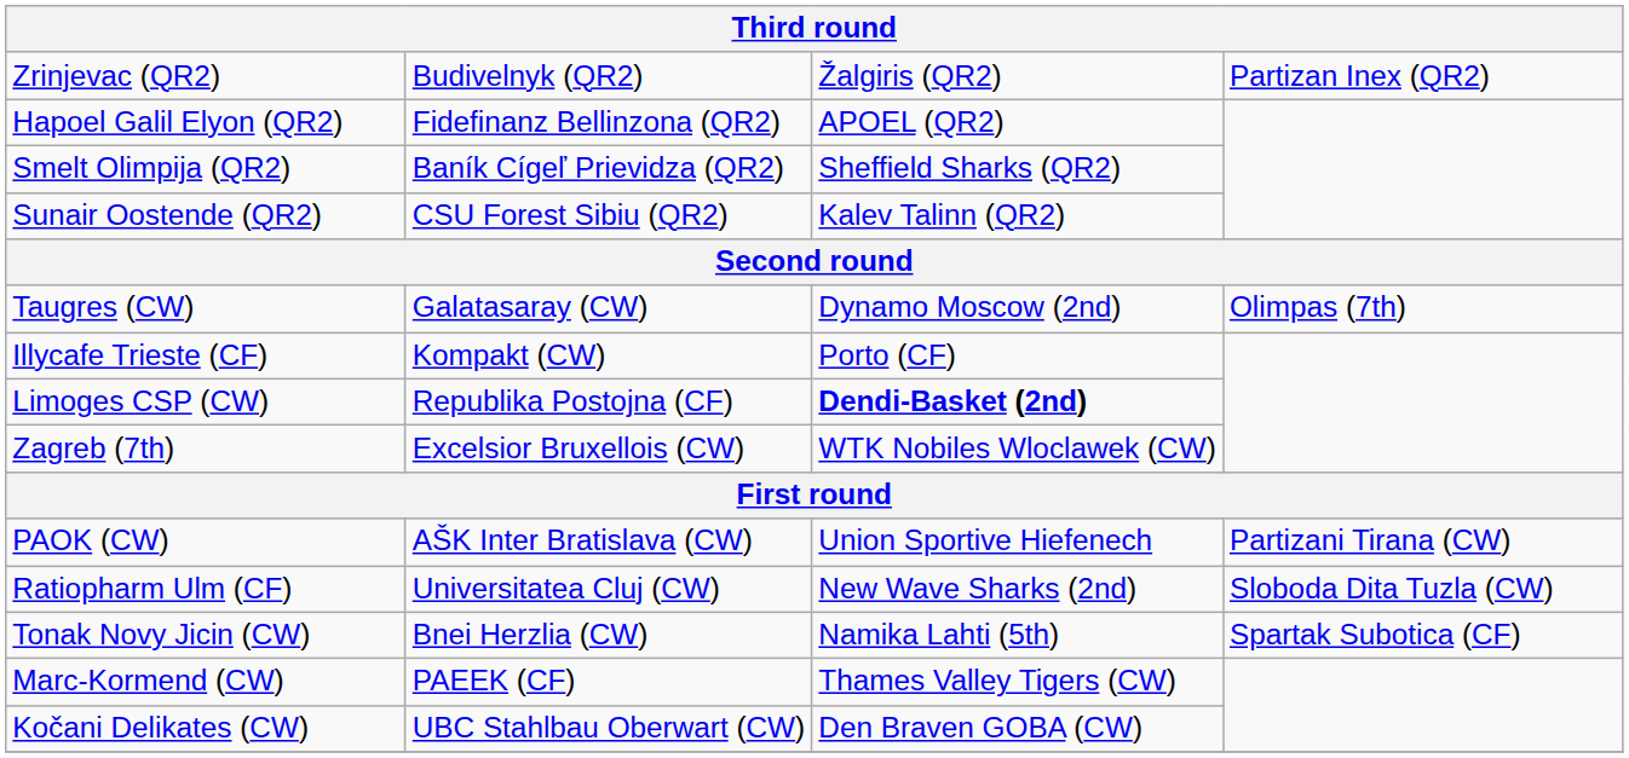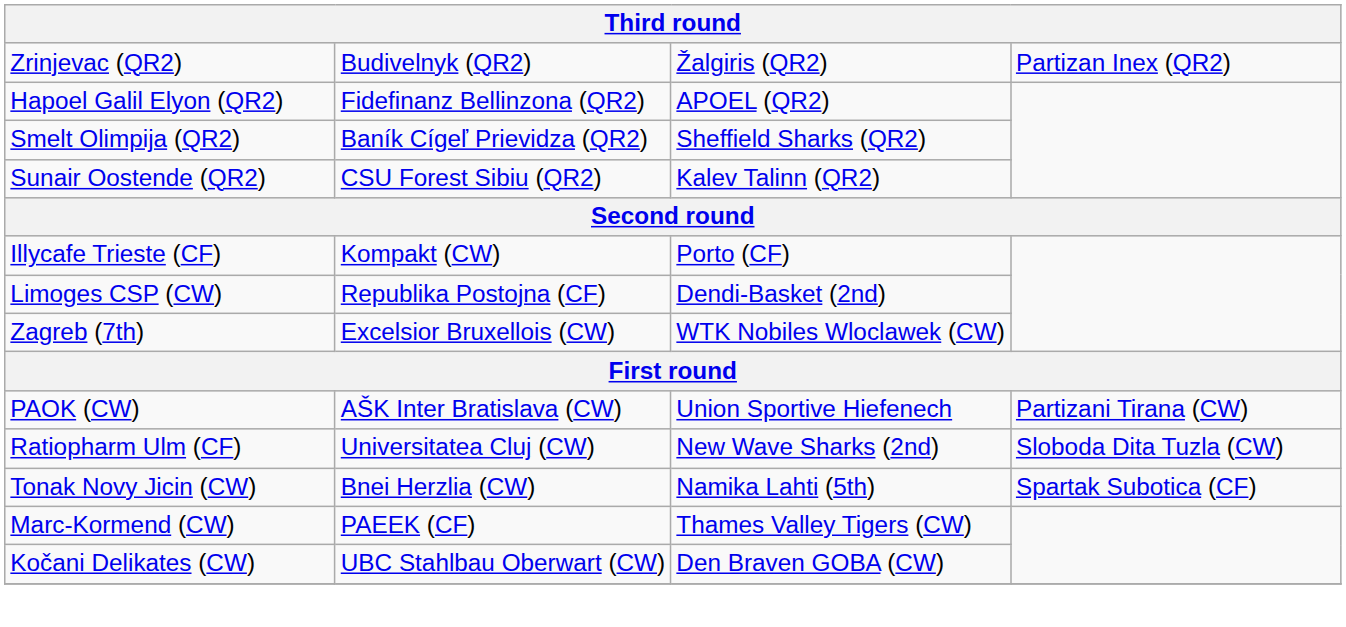- row: Taugres (CW) | Galatasaray (CW) | Dynamo Moscow (2nd) | Olimpas (7th)
Limoges CSP (CW) | column 3: bold -> normal
